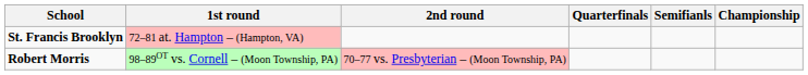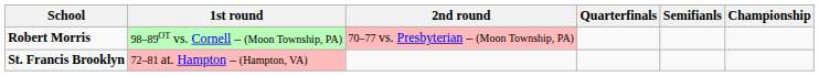rows swapped: St. Francis Brooklyn <-> Robert Morris
